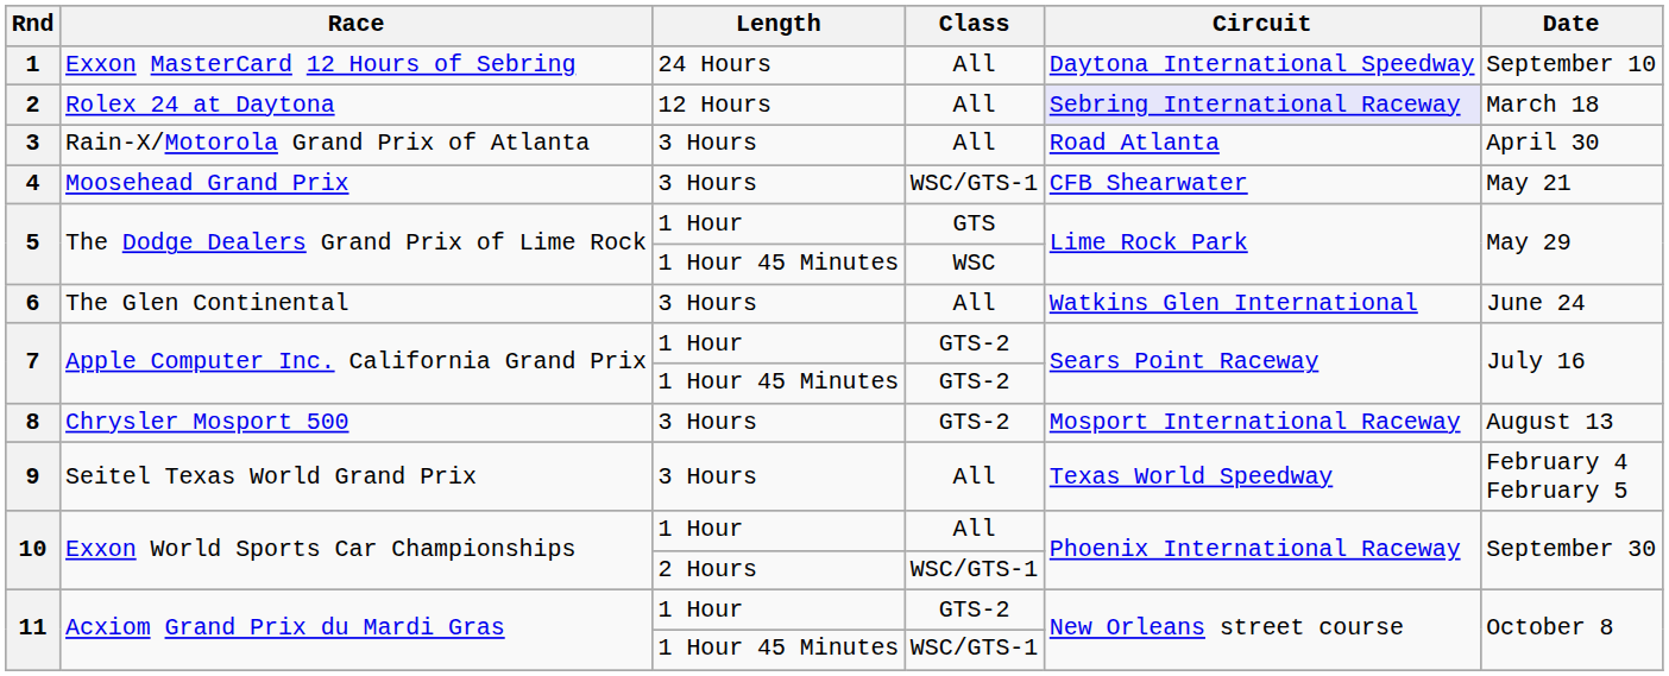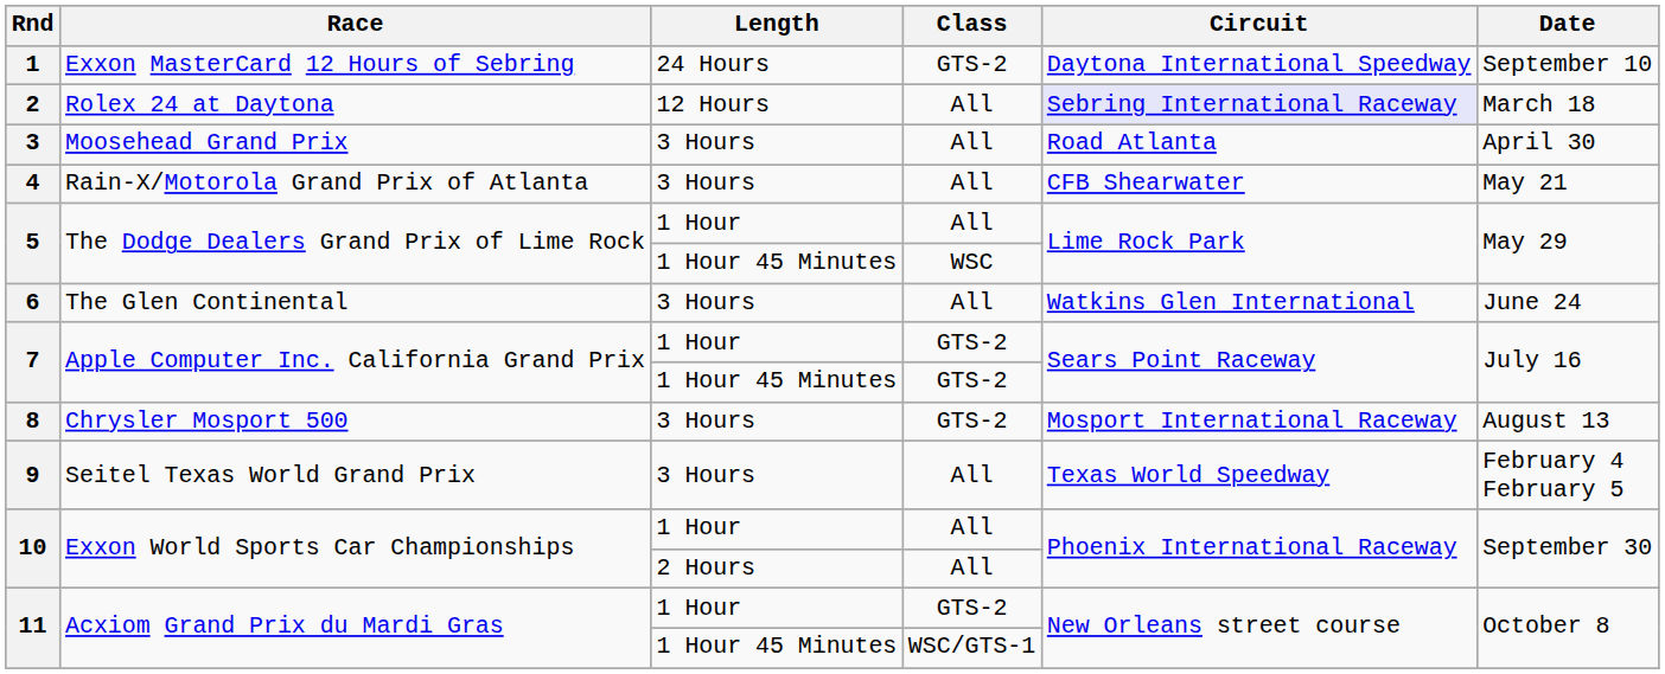1 | Class: All -> GTS-2
3 | Race: Rain-X/Motorola Grand Prix of Atlanta -> Moosehead Grand Prix
4 | Race: Moosehead Grand Prix -> Rain-X/Motorola Grand Prix of Atlanta
4 | Class: WSC/GTS-1 -> All
5 / 1 Hour | Class: GTS -> All
10 / 2 Hours | Class: WSC/GTS-1 -> All
